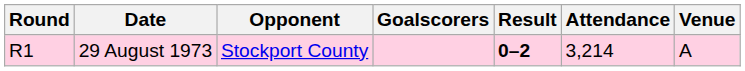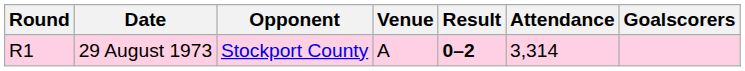columns swapped: Venue <-> Goalscorers
29 August 1973 | Attendance: 3,214 -> 3,314
